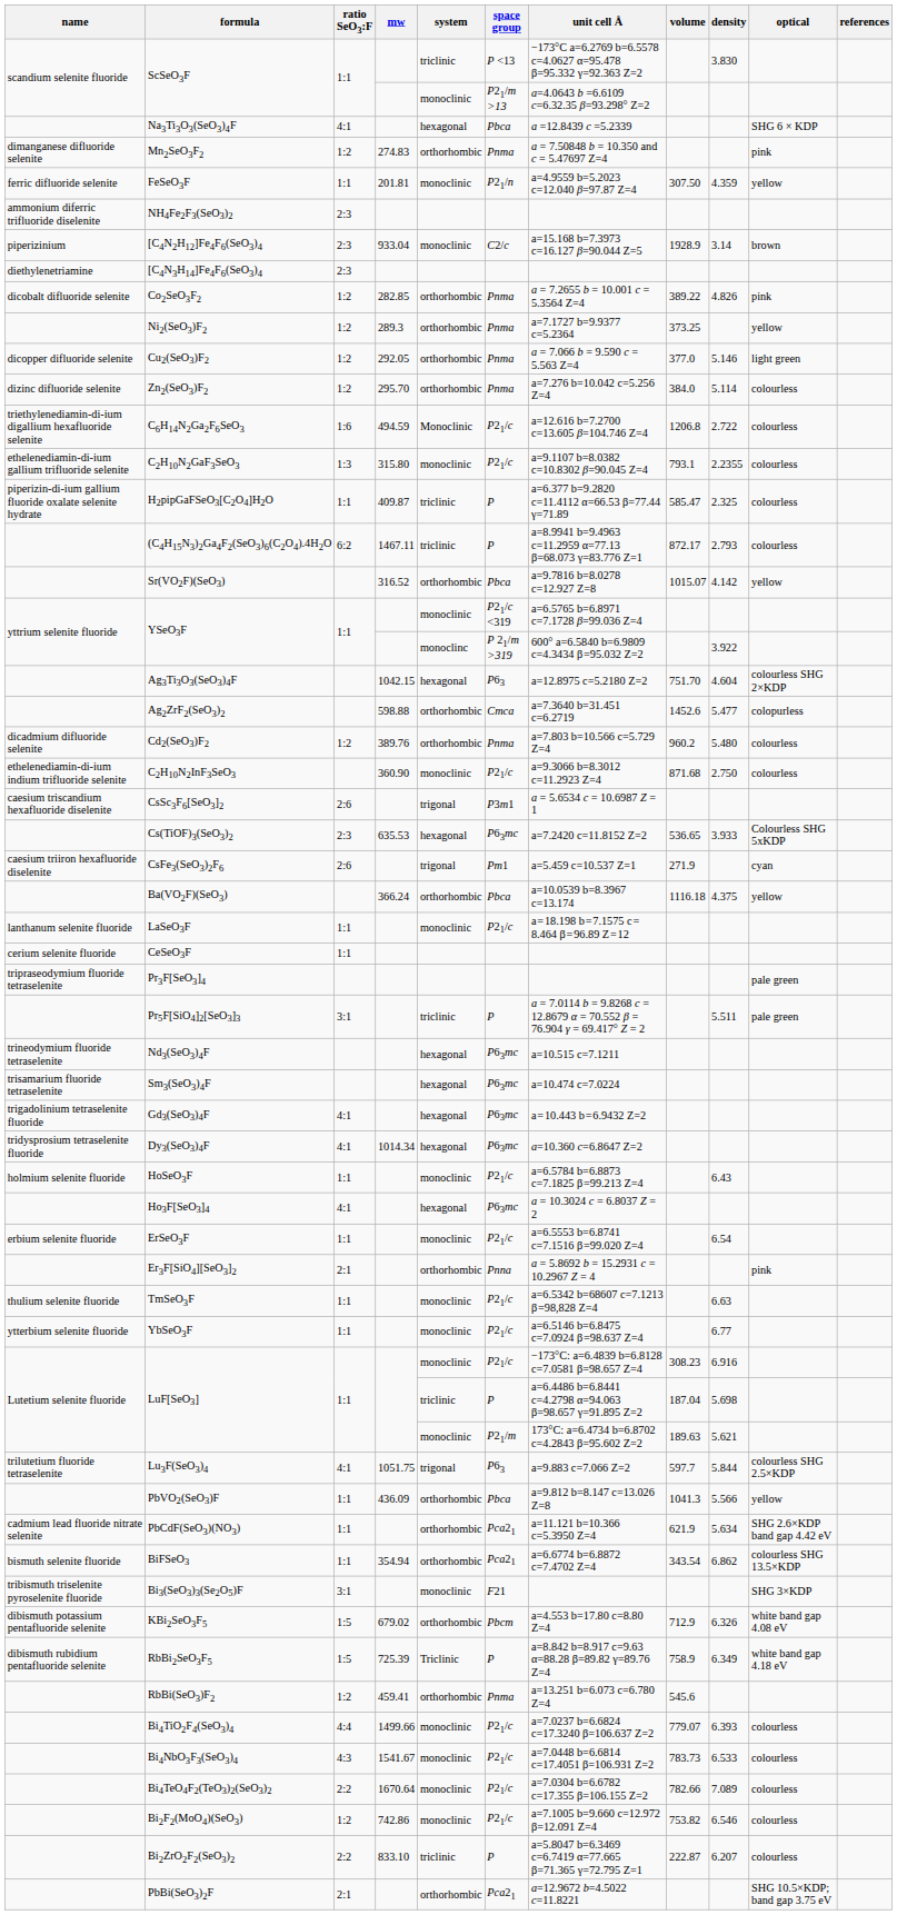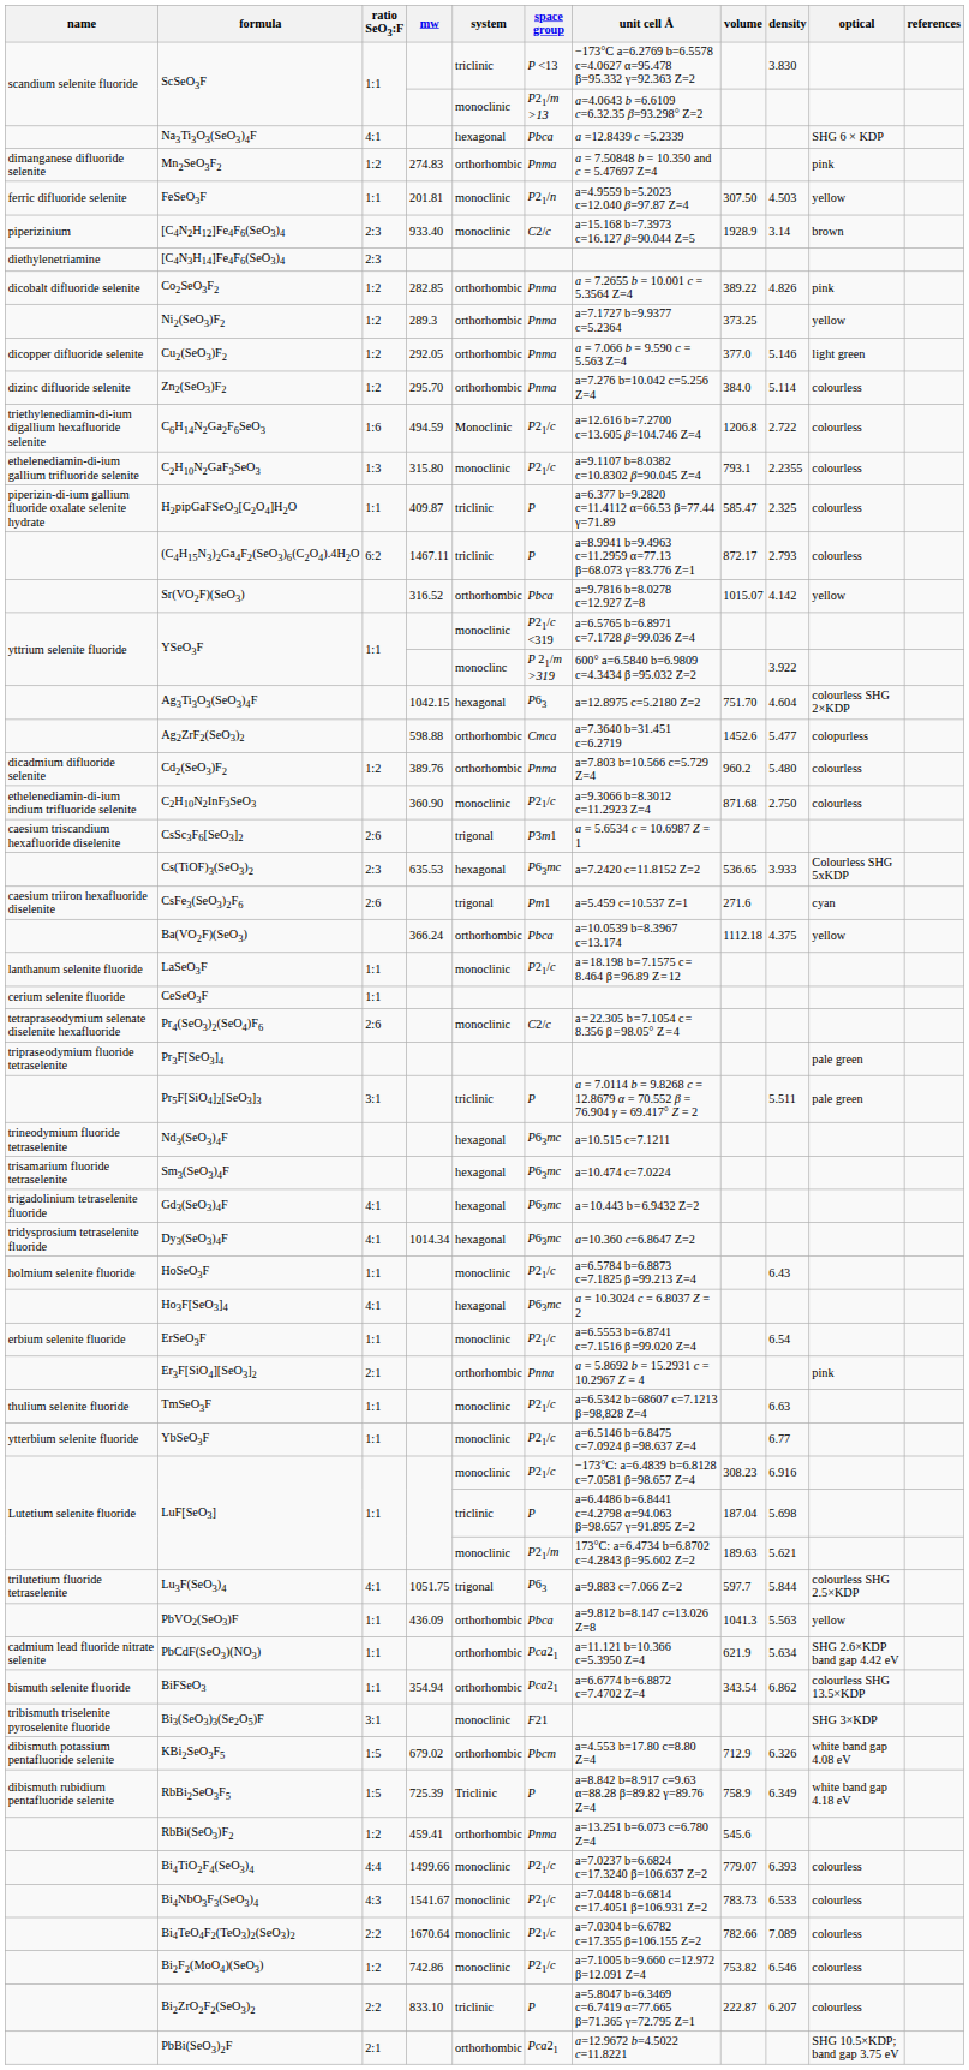FeSeO3F | density: 4.359 -> 4.503
- row: ammonium diferric trifluoride diselenite | NH4Fe2F3(SeO3)2 | 2:3
[C4N2H12]Fe4F6(SeO3)4 | mw: 933.04 -> 933.40
CsFe3(SeO3)2F6 | volume: 271.9 -> 271.6
Ba(VO2F)(SeO3) | volume: 1116.18 -> 1112.18
+ row: tetrapraseodymium selenate diselenite hexafluoride | Pr4(SeO3)2(SeO4)F6 | 2:6 | monoclinic | C2/c | a = 22.305 b = 7.1054 c = 8.356 β = 98.05° Z = 4
PbVO2(SeO3)F | density: 5.566 -> 5.563
